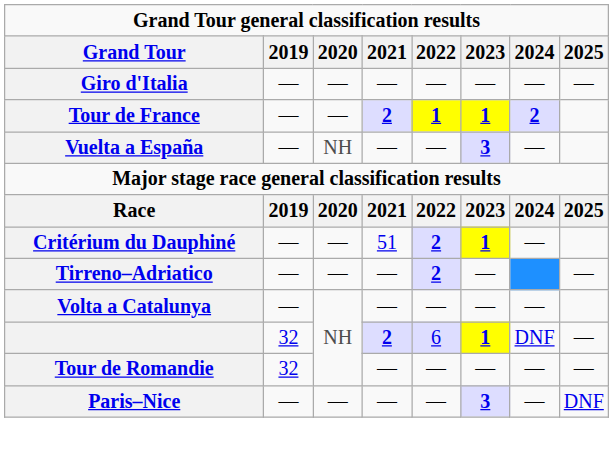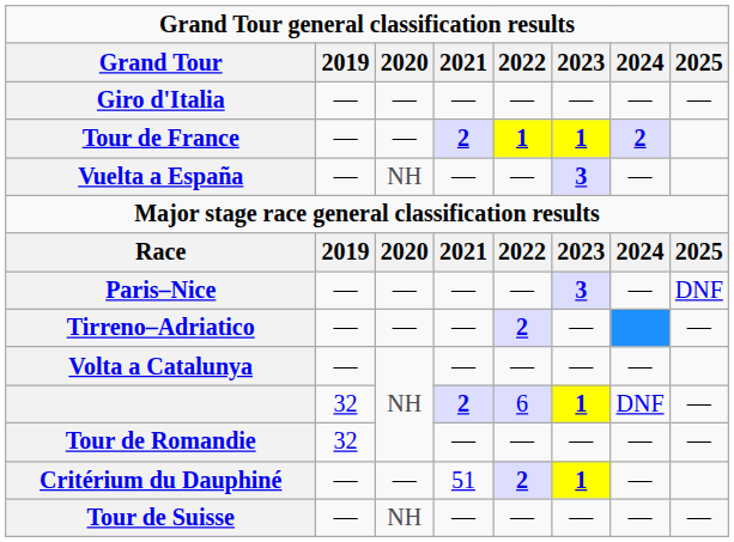rows swapped: Paris–Nice <-> Critérium du Dauphiné
+ row: Tour de Suisse | — | NH | — | — | — | — | —
